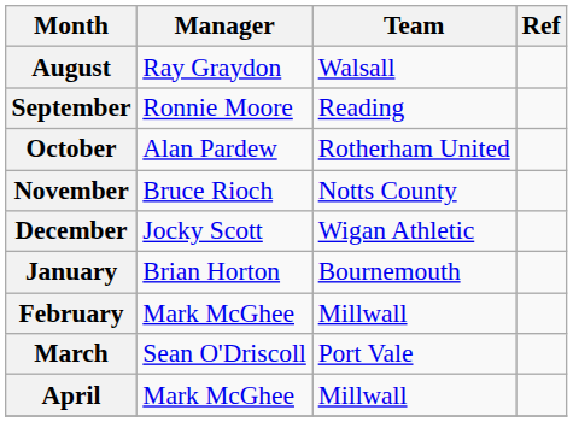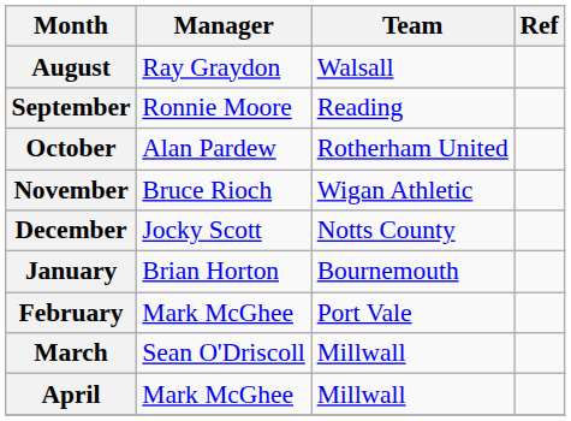November | Team: Notts County -> Wigan Athletic
December | Team: Wigan Athletic -> Notts County
February | Team: Millwall -> Port Vale
March | Team: Port Vale -> Millwall
